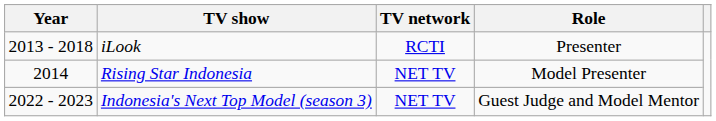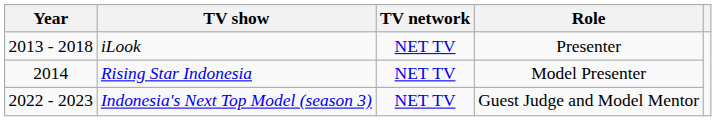iLook | TV network: RCTI -> NET TV
